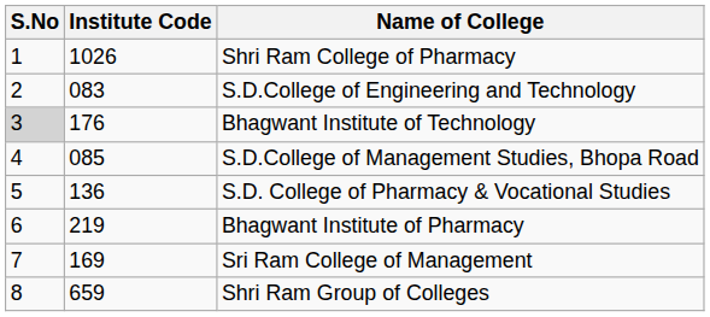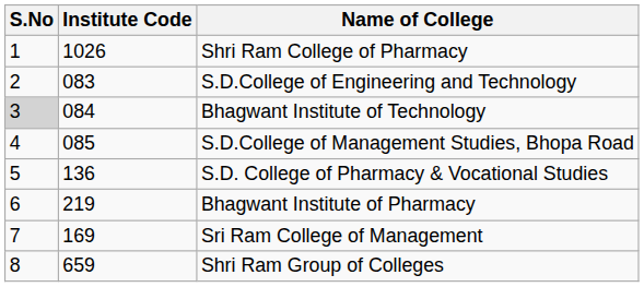Bhagwant Institute of Technology | Institute Code: 176 -> 084
